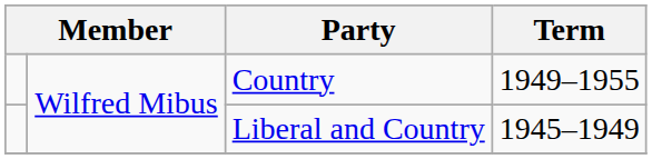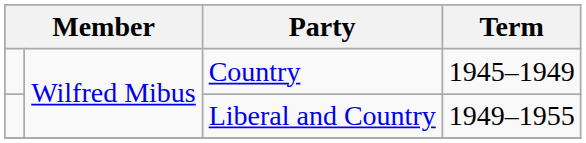Country | Term: 1949–1955 -> 1945–1949
Liberal and Country | Term: 1945–1949 -> 1949–1955
